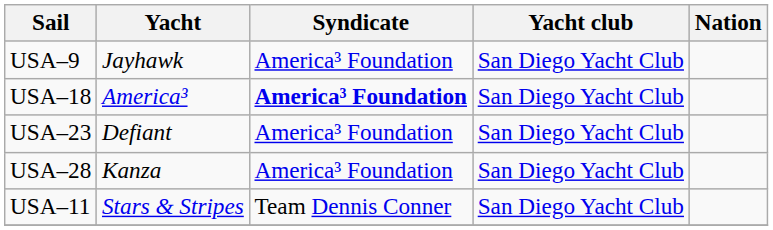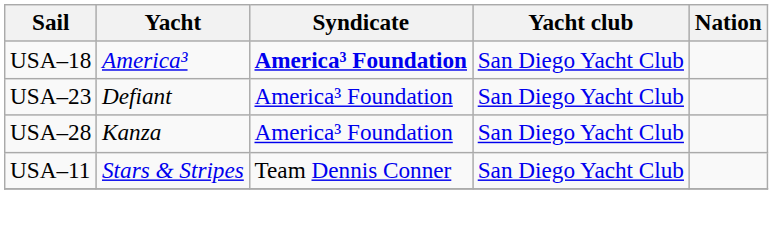- row: USA–9 | Jayhawk | America³ Foundation | San Diego Yacht Club
